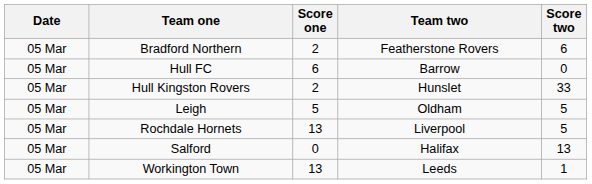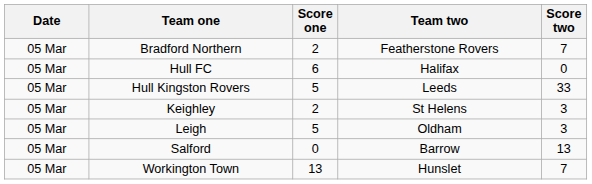Bradford Northern | Score two: 6 -> 7
Hull FC | Team two: Barrow -> Halifax
Hull Kingston Rovers | Score one: 2 -> 5
Hull Kingston Rovers | Team two: Hunslet -> Leeds
+ row: 05 Mar | Keighley | 2 | St Helens | 3
Leigh | Score two: 5 -> 3
- row: 05 Mar | Rochdale Hornets | 13 | Liverpool | 5
Salford | Team two: Halifax -> Barrow
Workington Town | Team two: Leeds -> Hunslet
Workington Town | Score two: 1 -> 7
